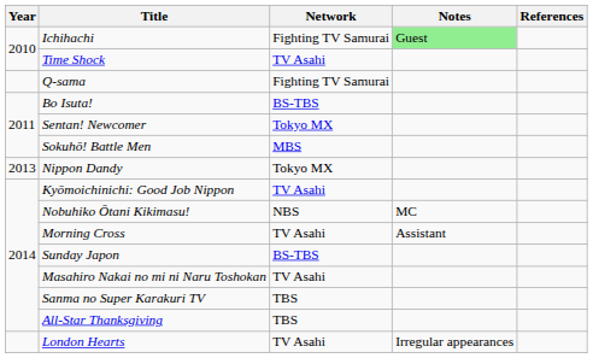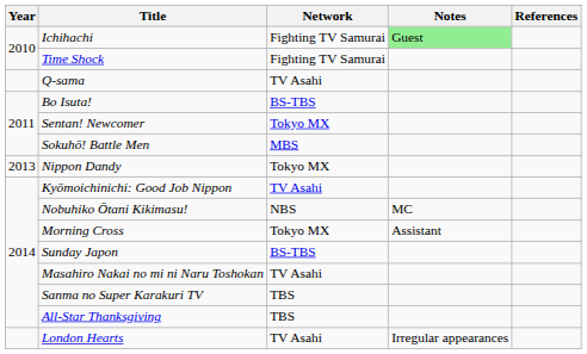Time Shock | Network: TV Asahi -> Fighting TV Samurai
Q-sama | Network: Fighting TV Samurai -> TV Asahi
Morning Cross | Network: TV Asahi -> Tokyo MX
